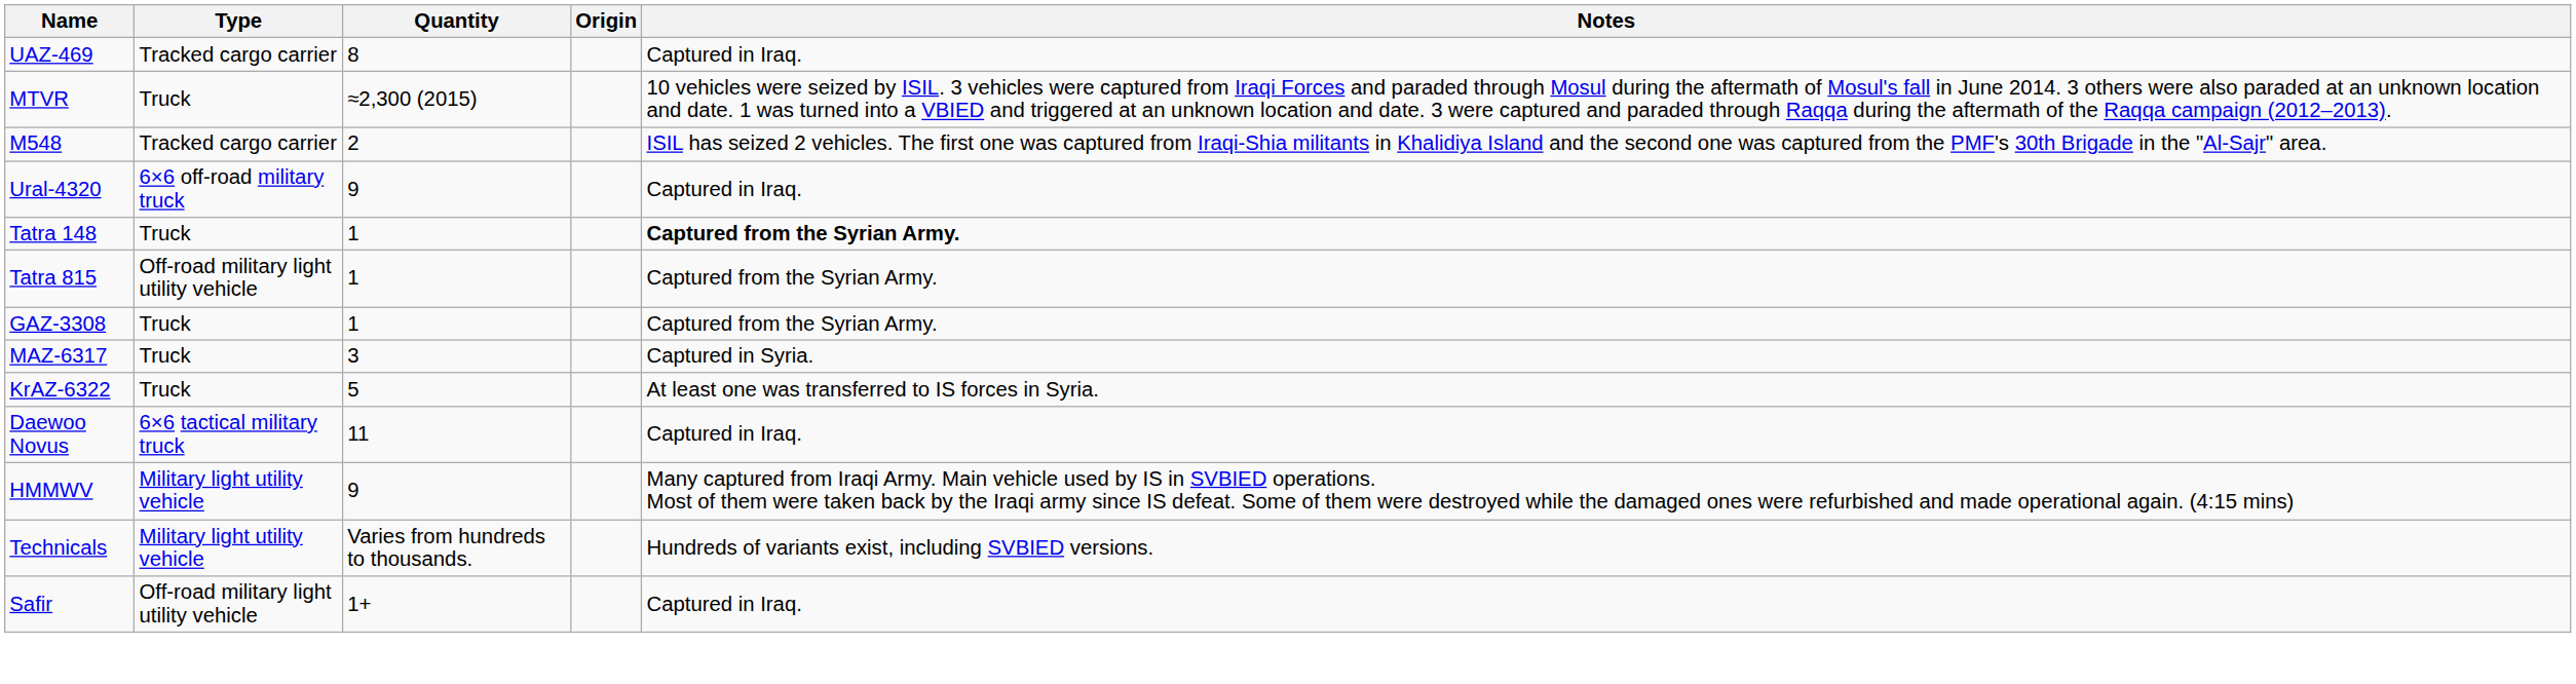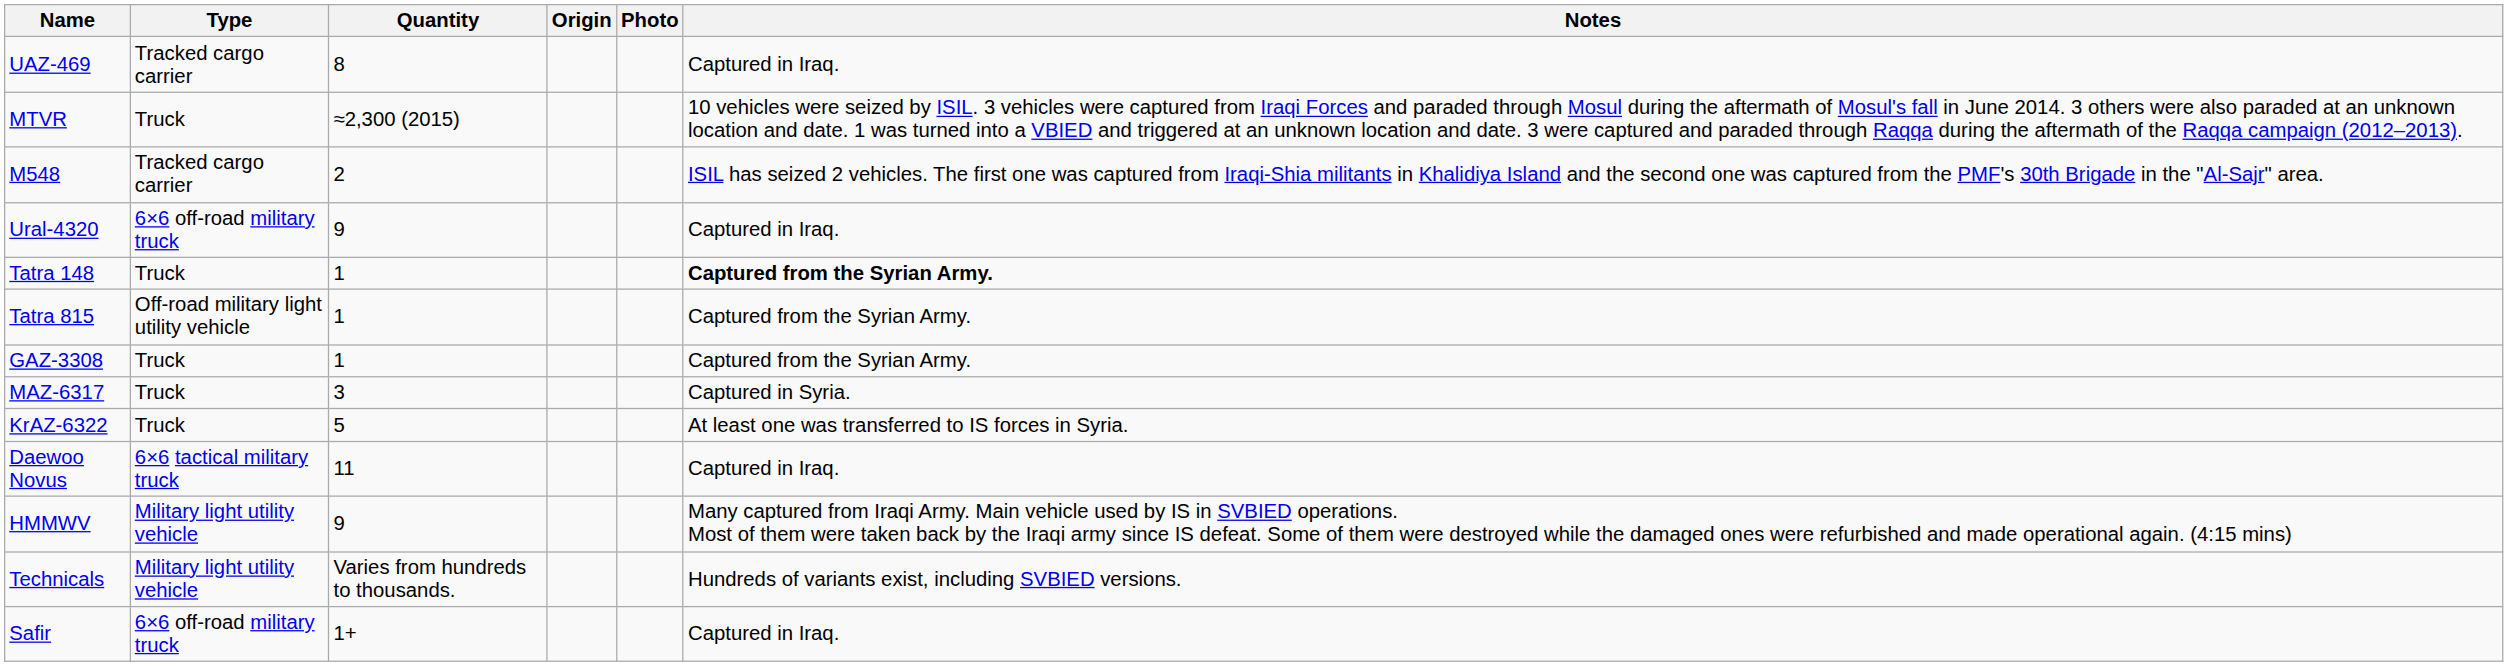+ column: Photo
Safir | Type: Off-road military light utility vehicle -> 6×6 off-road military truck
